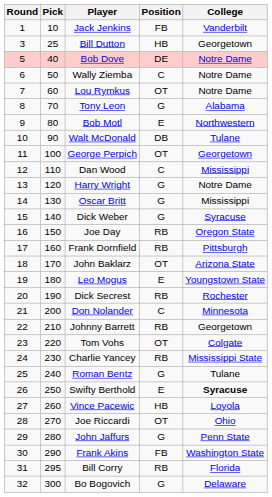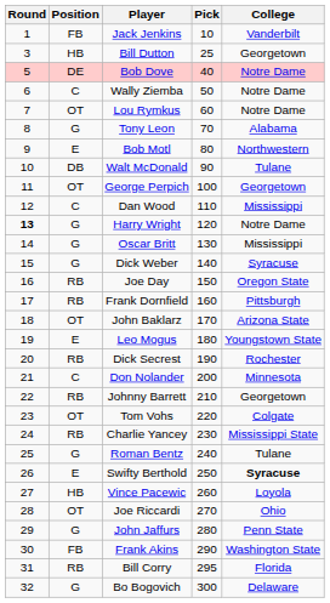columns swapped: Pick <-> Position
Harry Wright | Round: normal -> bold
